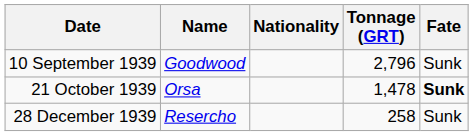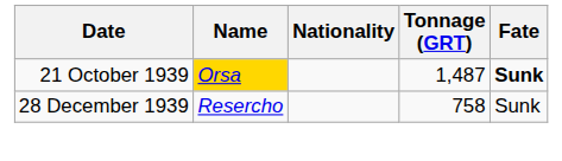- row: 10 September 1939 | Goodwood | 2,796 | Sunk
21 October 1939 | Name: no background -> gold background
21 October 1939 | Tonnage (GRT): 1,478 -> 1,487
28 December 1939 | Tonnage (GRT): 258 -> 758
